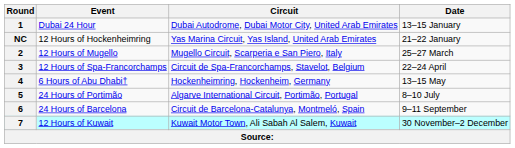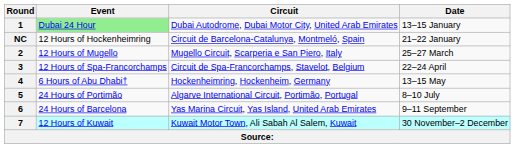1 | Event: no background -> lightgreen background
NC | Circuit: Yas Marina Circuit, Yas Island, United Arab Emirates -> Circuit de Barcelona-Catalunya, Montmeló, Spain
6 | Circuit: Circuit de Barcelona-Catalunya, Montmeló, Spain -> Yas Marina Circuit, Yas Island, United Arab Emirates
